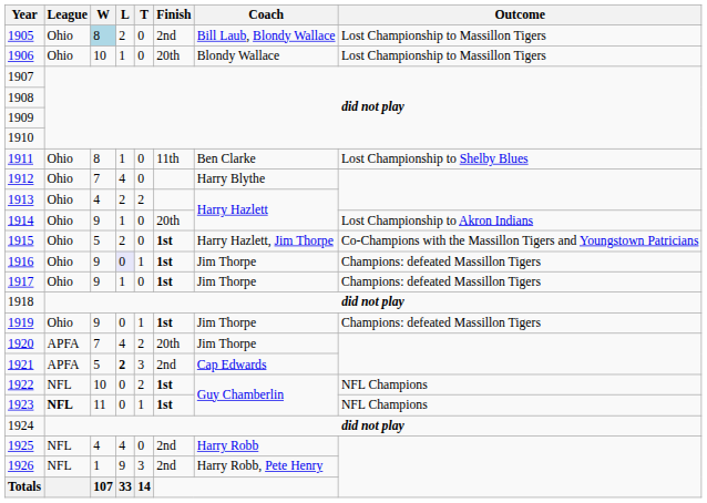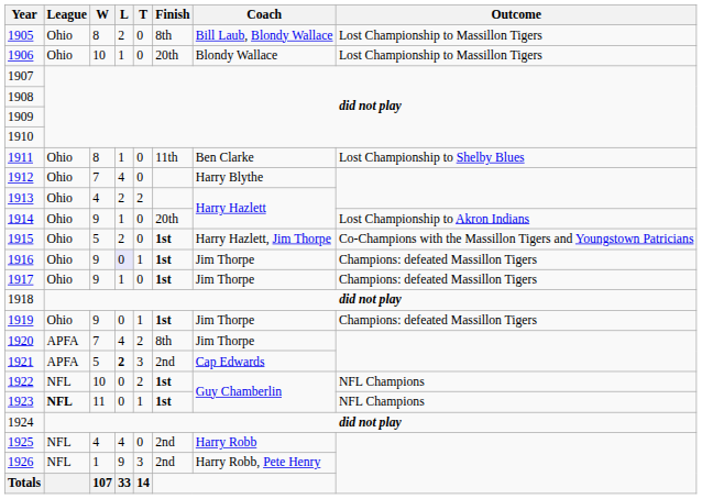1905 | W: lightblue background -> no background
1905 | Finish: 2nd -> 8th
1920 | Finish: 20th -> 8th
